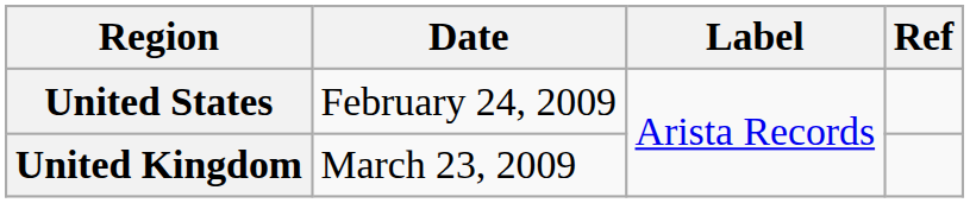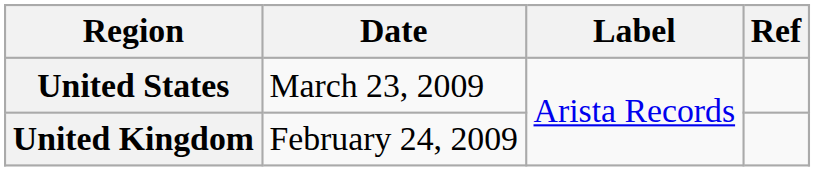United States | Date: February 24, 2009 -> March 23, 2009
United Kingdom | Date: March 23, 2009 -> February 24, 2009
